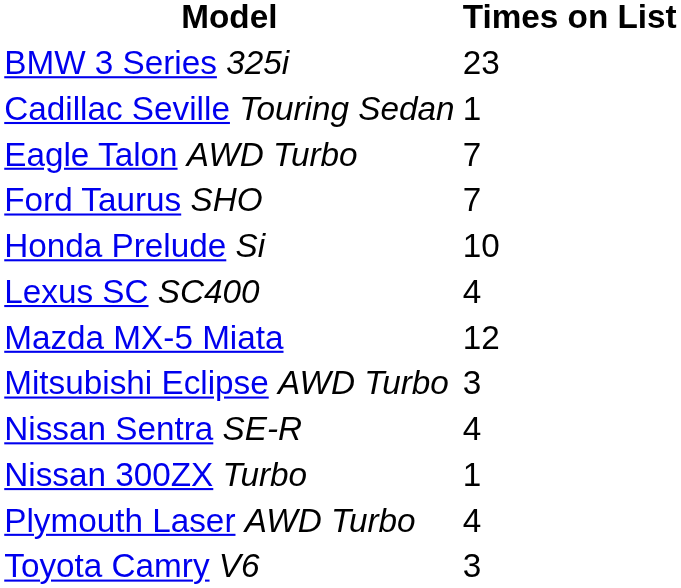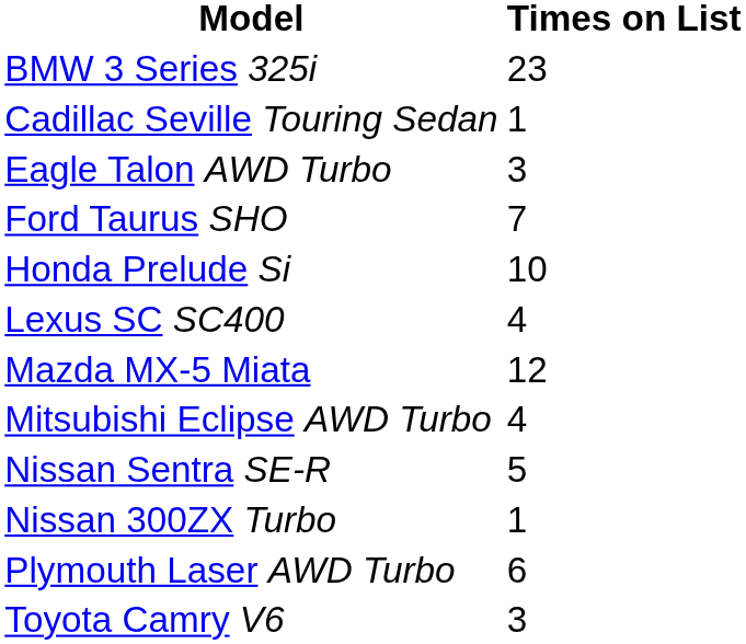Eagle Talon AWD Turbo | Times on List: 7 -> 3
Mitsubishi Eclipse AWD Turbo | Times on List: 3 -> 4
Nissan Sentra SE-R | Times on List: 4 -> 5
Plymouth Laser AWD Turbo | Times on List: 4 -> 6
